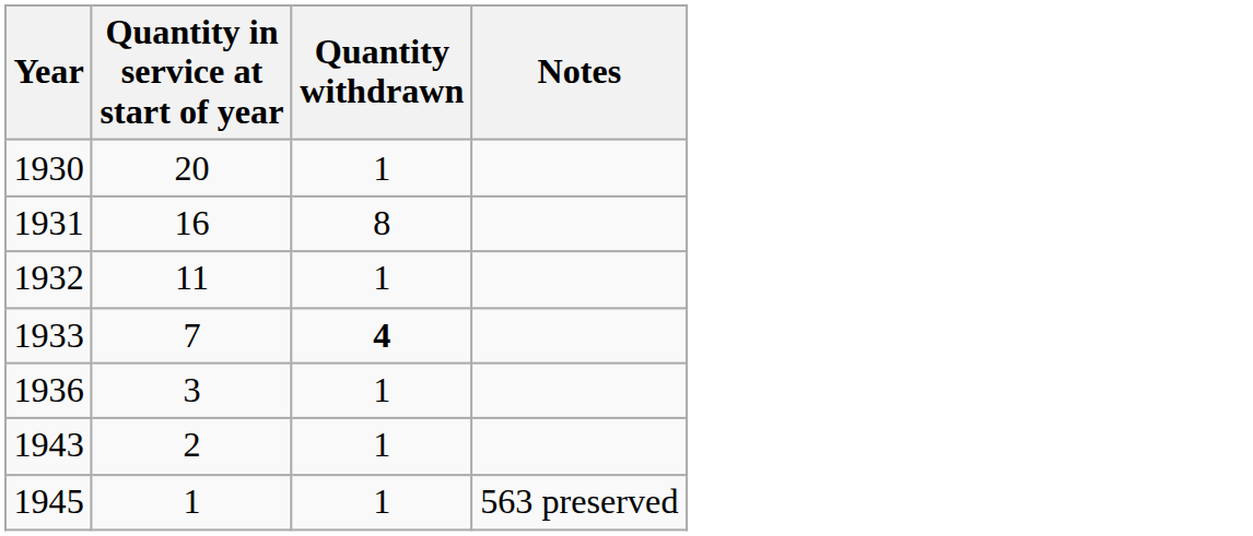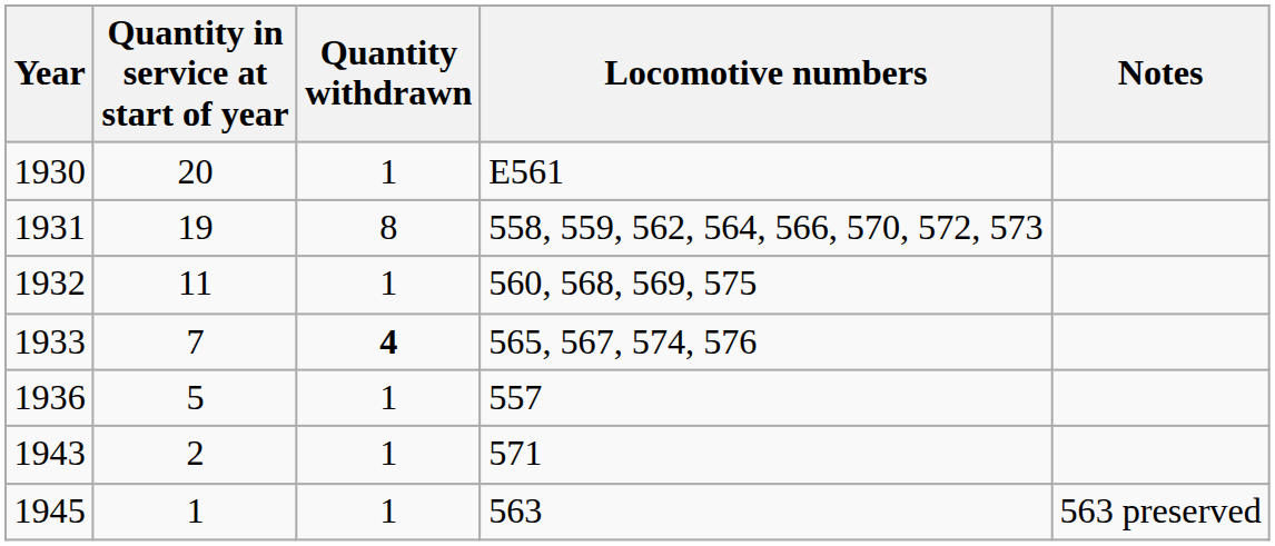+ column: Locomotive numbers | E561 | 558, 559, 562, 564, 566, 570, 572, 573 | 560, 568, 569, 575 | 565, 567, 574, 576 | 557 | 571 | 563
1931 | Quantity in service at start of year: 16 -> 19
1936 | Quantity in service at start of year: 3 -> 5
